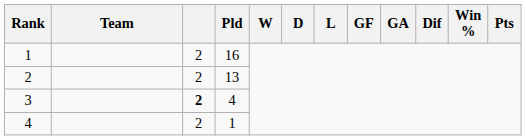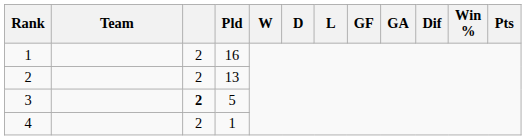3 | Pld: 4 -> 5
